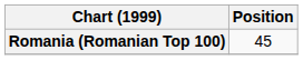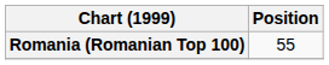Romania (Romanian Top 100) | Position: 45 -> 55
